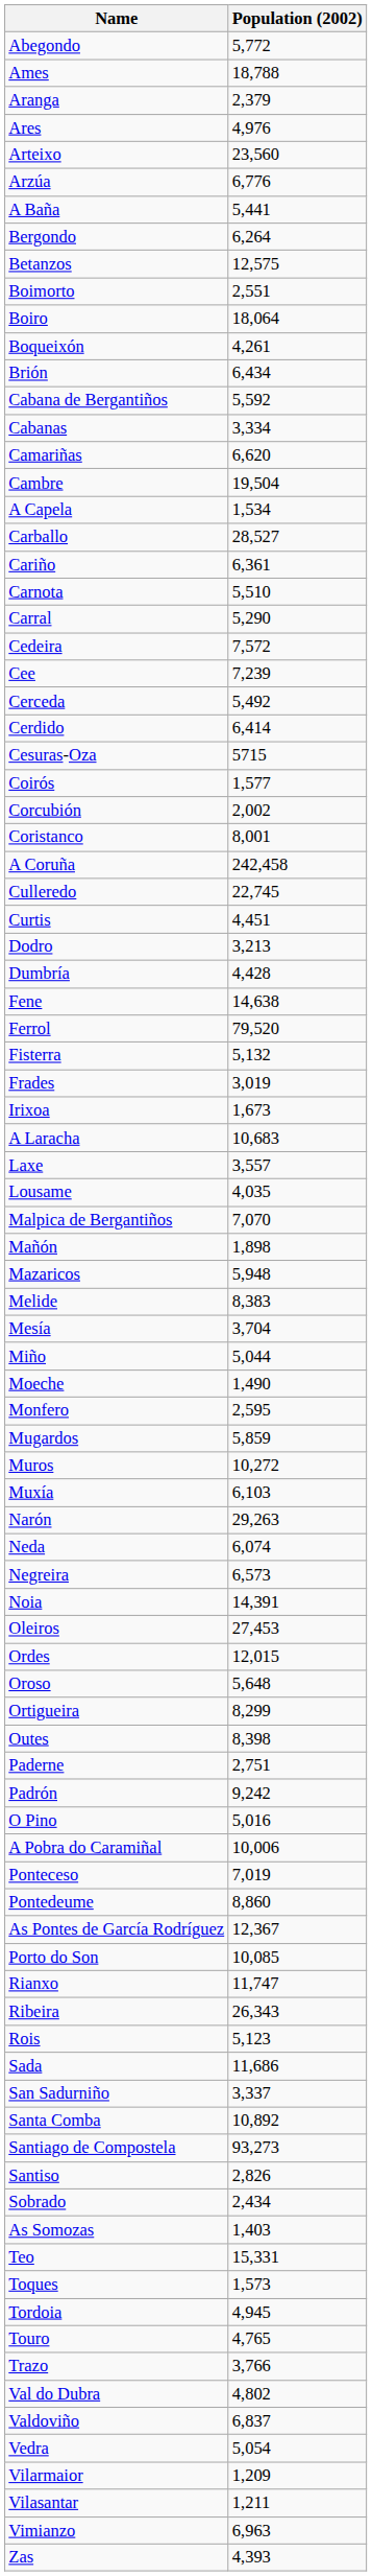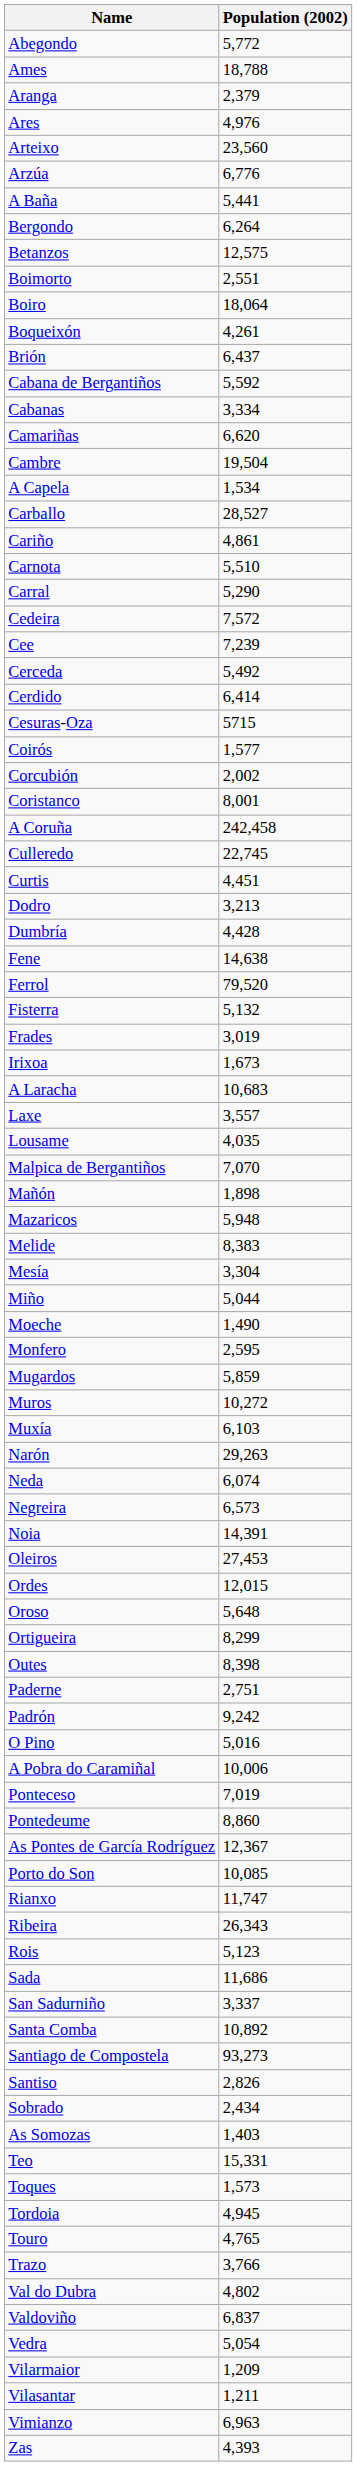Brión | Population (2002): 6,434 -> 6,437
Cariño | Population (2002): 6,361 -> 4,861
Mesía | Population (2002): 3,704 -> 3,304
